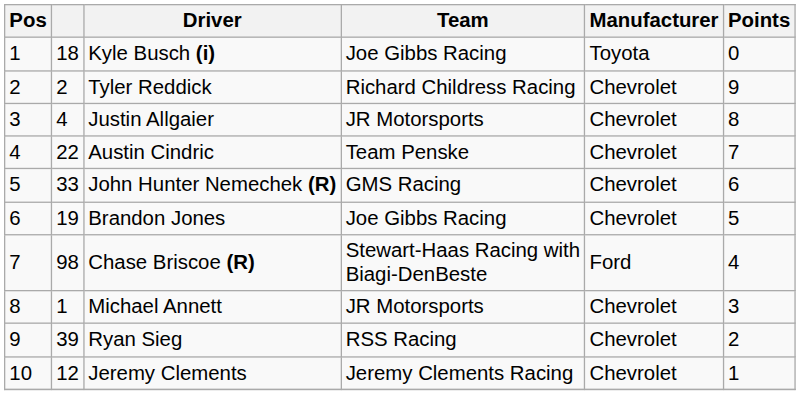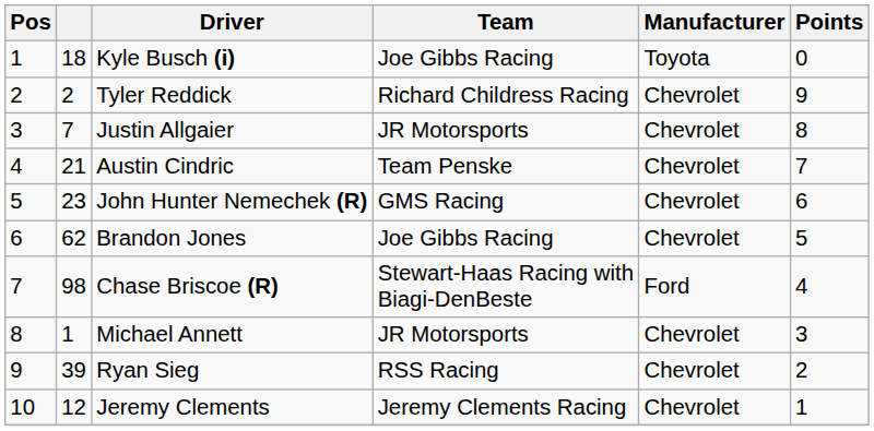Justin Allgaier | column 2: 4 -> 7
Austin Cindric | column 2: 22 -> 21
John Hunter Nemechek (R) | column 2: 33 -> 23
Brandon Jones | column 2: 19 -> 62
